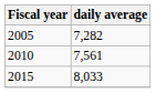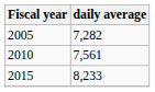2015 | daily average: 8,033 -> 8,233
